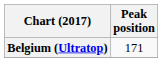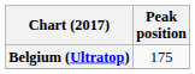Belgium (Ultratop) | Peak position: 171 -> 175
